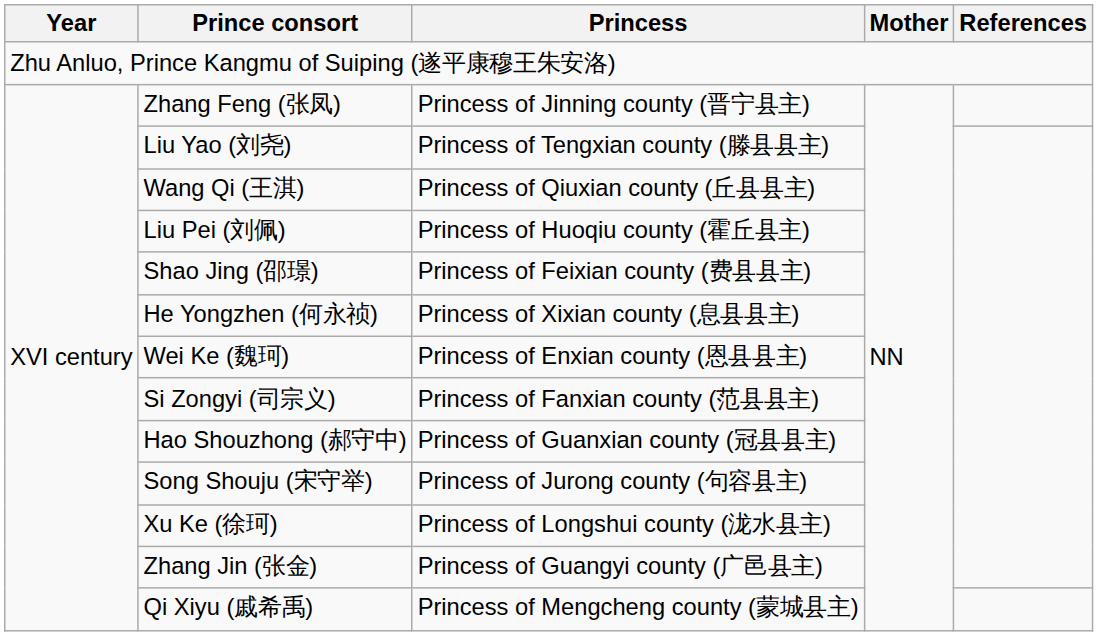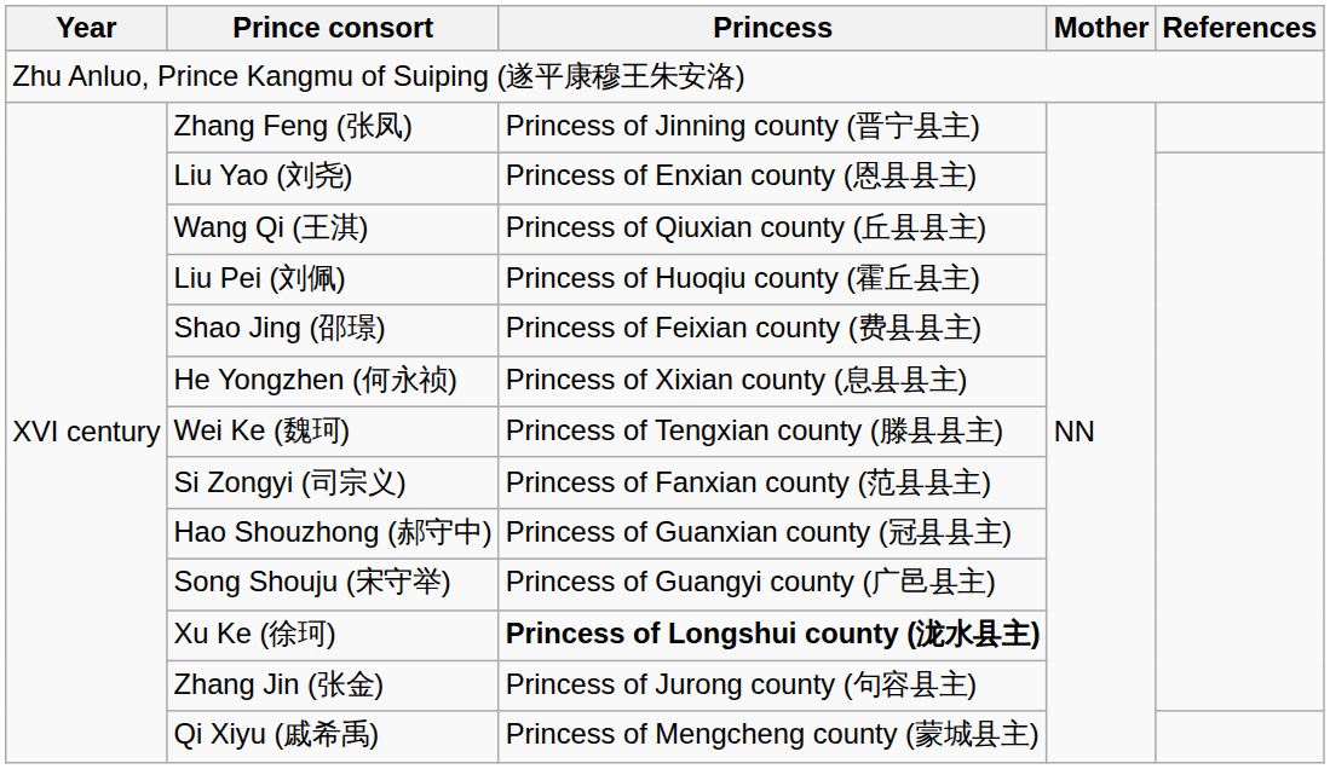Liu Yao (刘尧) | Princess: Princess of Tengxian county (滕县县主) -> Princess of Enxian county (恩县县主)
Wei Ke (魏珂) | Princess: Princess of Enxian county (恩县县主) -> Princess of Tengxian county (滕县县主)
Song Shouju (宋守举) | Princess: Princess of Jurong county (句容县主) -> Princess of Guangyi county (广邑县主)
Xu Ke (徐珂) | Princess: normal -> bold
Zhang Jin (张金) | Princess: Princess of Guangyi county (广邑县主) -> Princess of Jurong county (句容县主)
